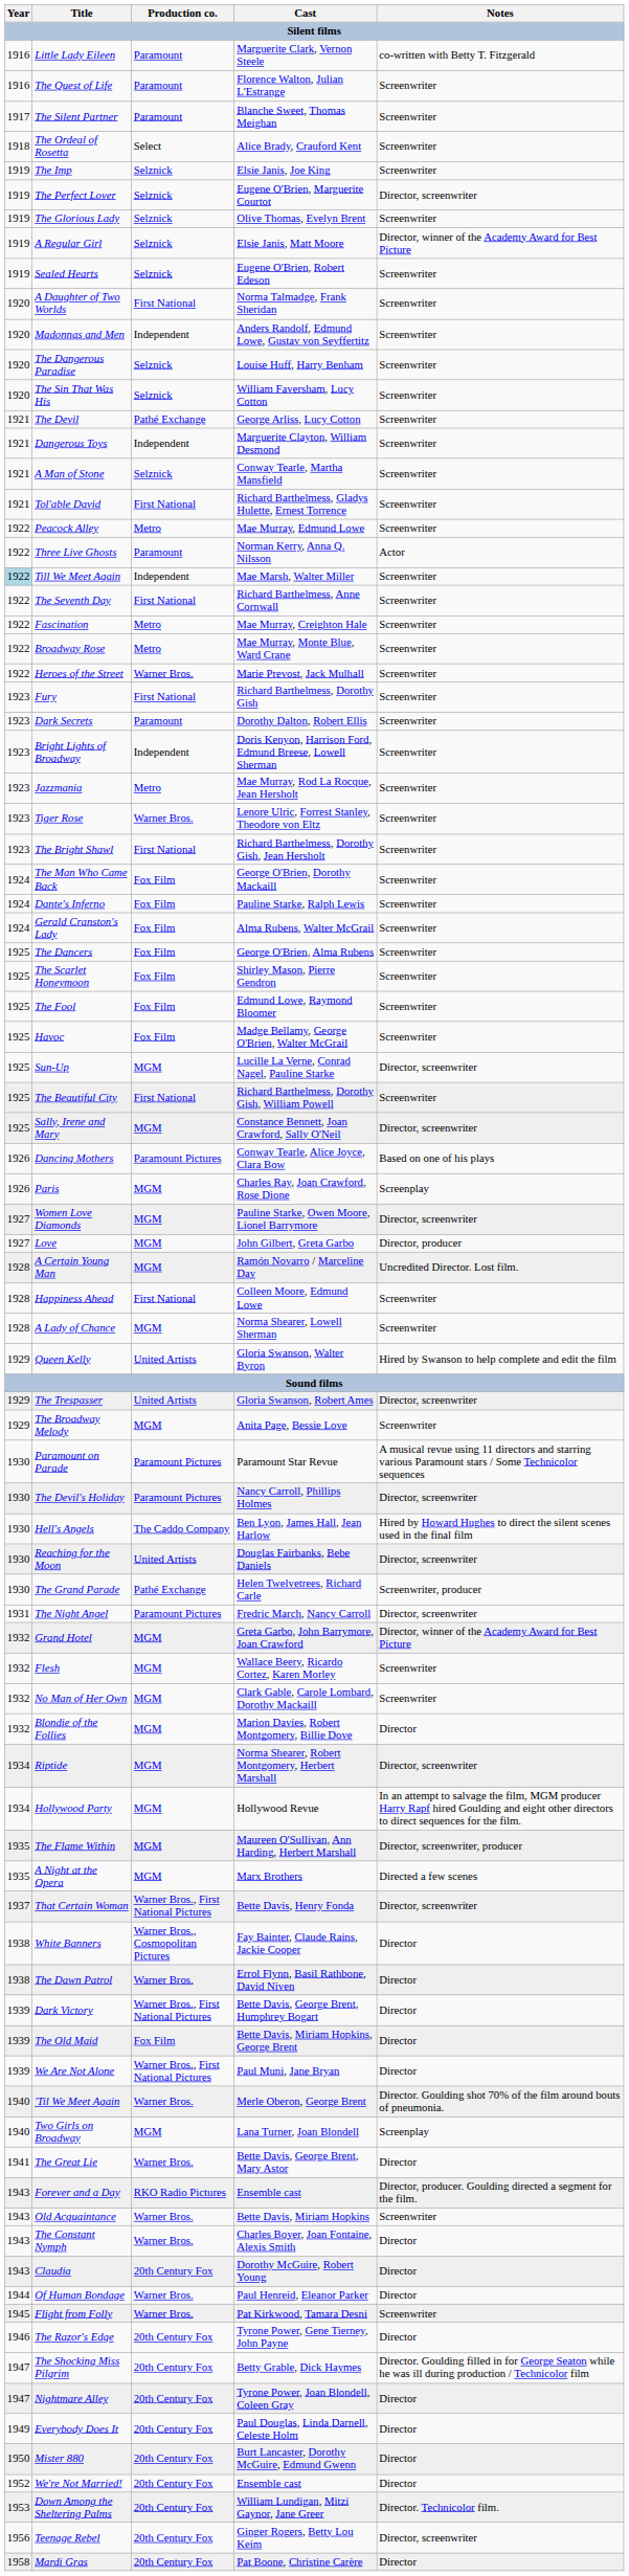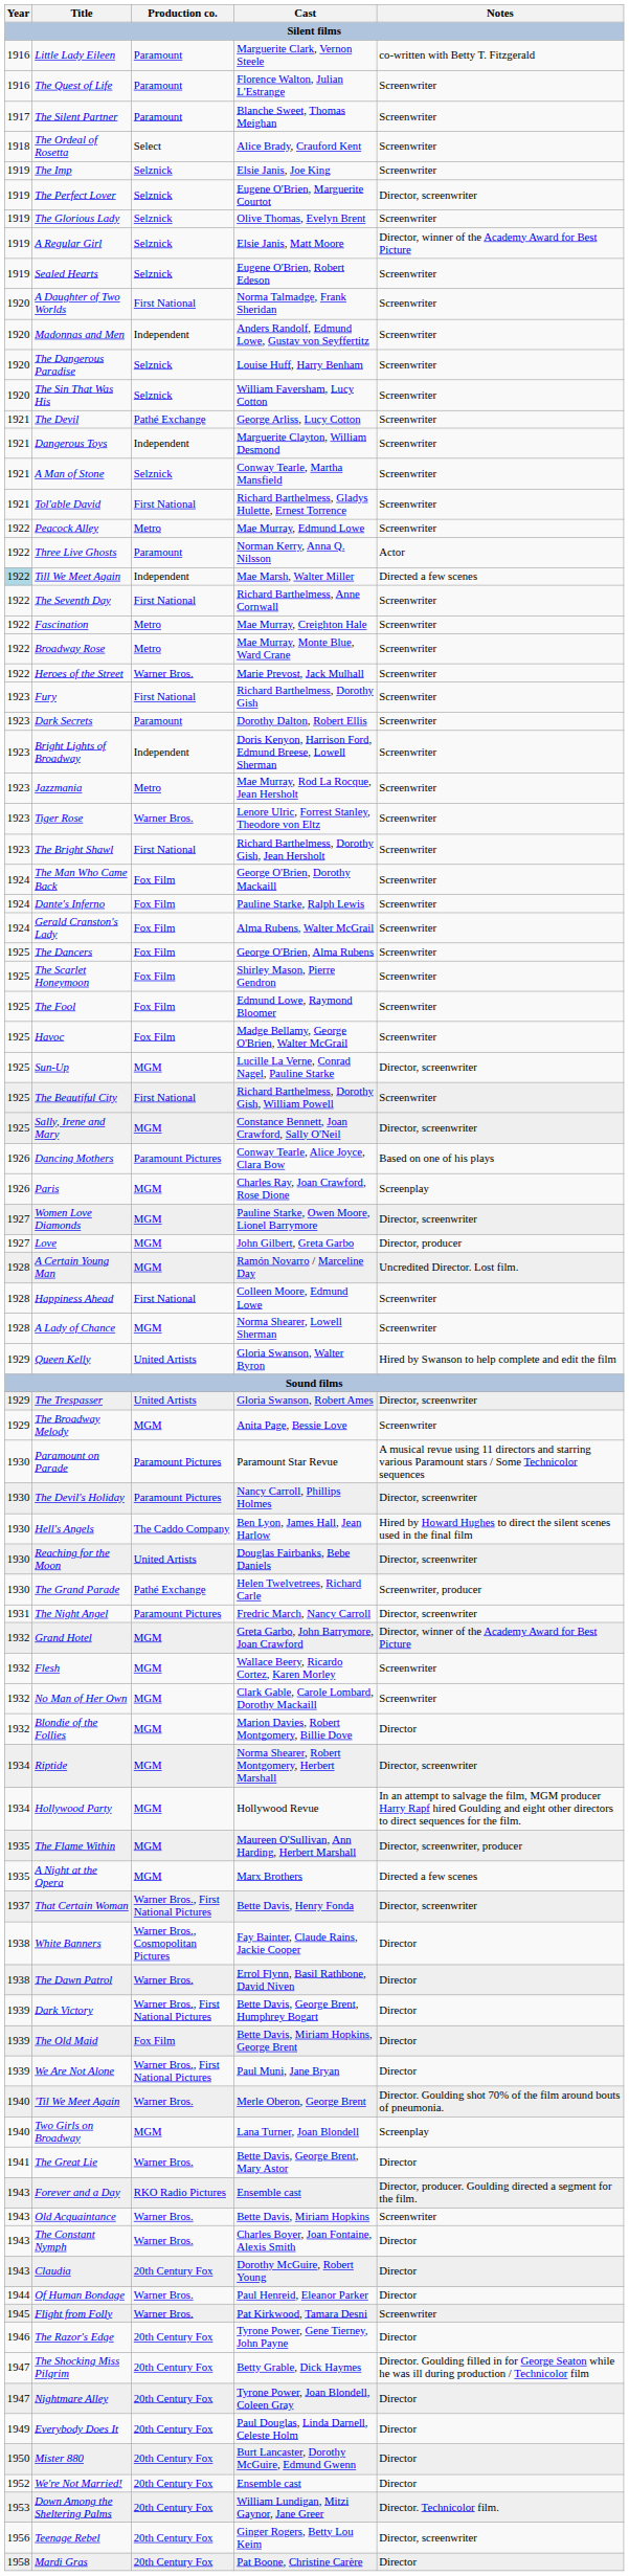Till We Meet Again | Notes: Screenwriter -> Directed a few scenes
